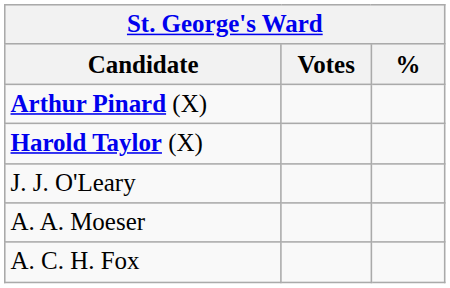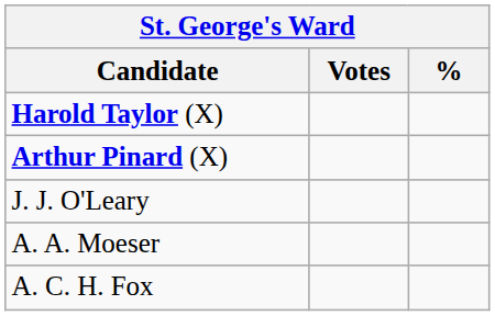rows swapped: Arthur Pinard (X) <-> Harold Taylor (X)
